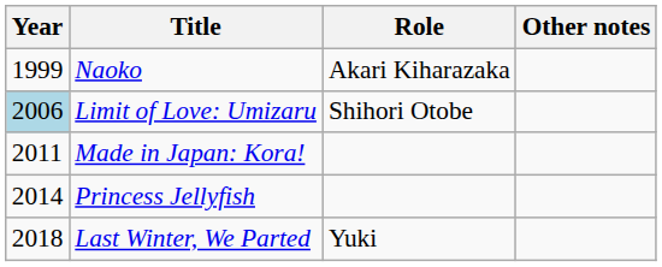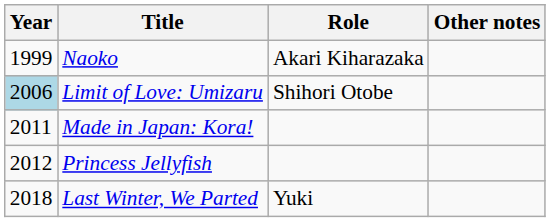Princess Jellyfish | Year: 2014 -> 2012
